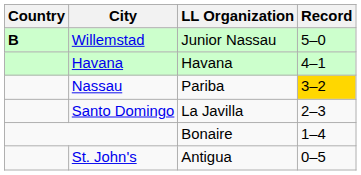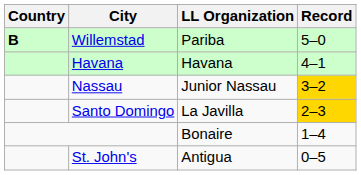Willemstad | LL Organization: Junior Nassau -> Pariba
Nassau | LL Organization: Pariba -> Junior Nassau
Santo Domingo | Record: no background -> gold background
